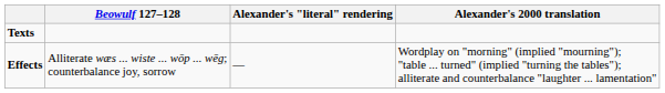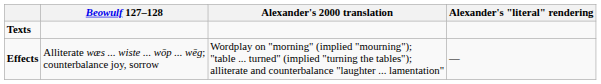columns swapped: Alexander's "literal" rendering <-> Alexander's 2000 translation
